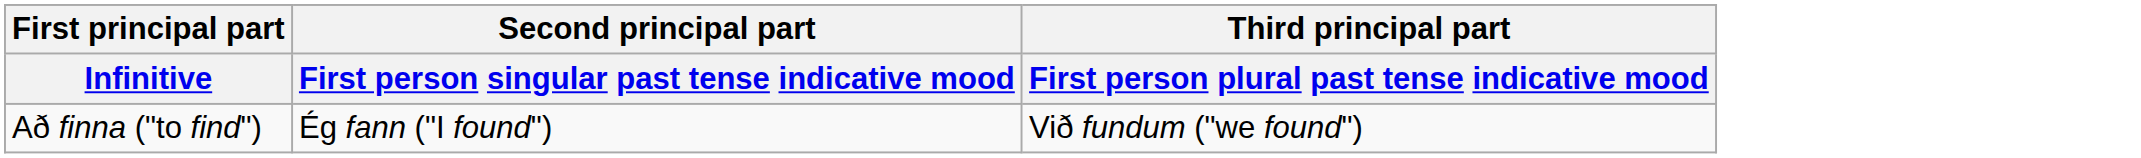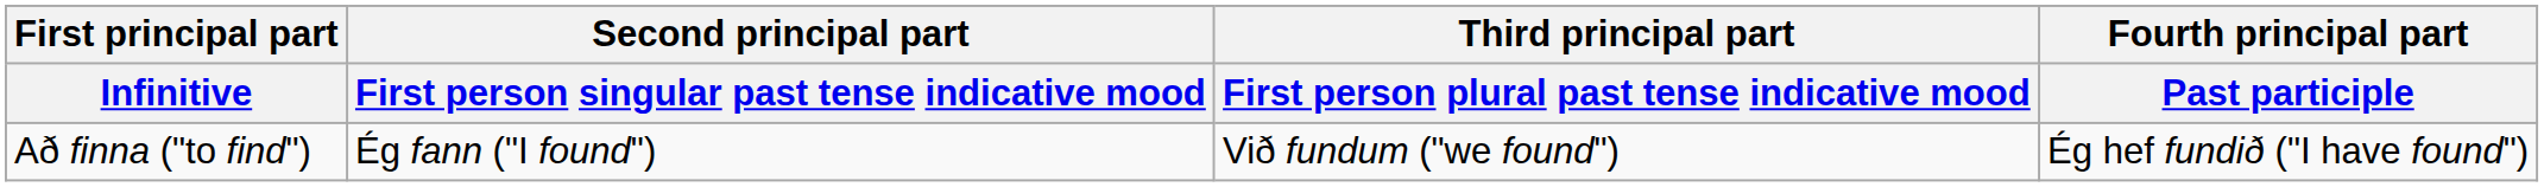+ column: Fourth principal part | Past participle | Ég hef fundið ("I have found")
